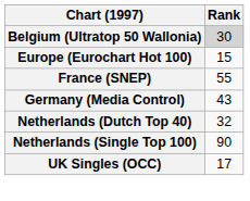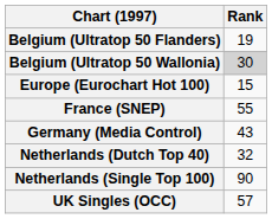+ row: Belgium (Ultratop 50 Flanders) | 19
UK Singles (OCC) | Rank: 17 -> 57
